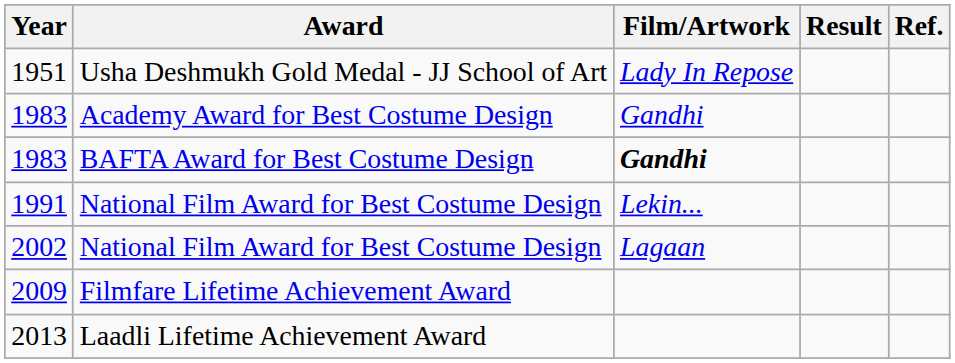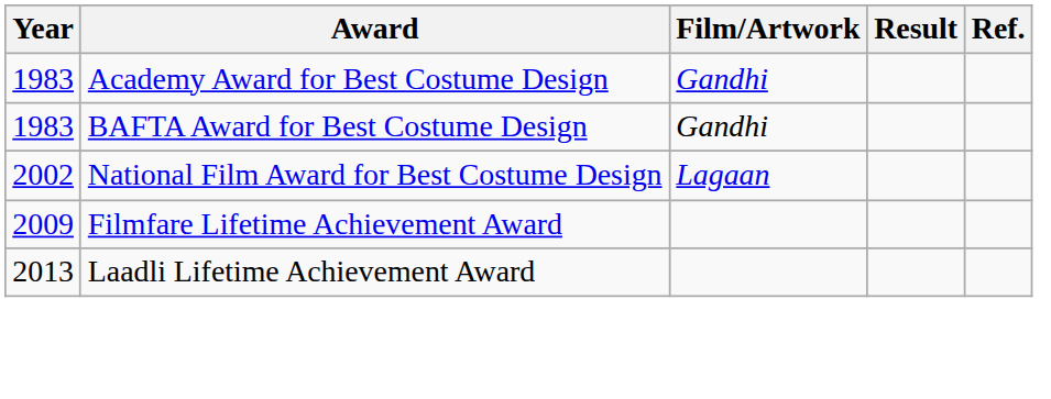- row: 1951 | Usha Deshmukh Gold Medal - JJ School of Art | Lady In Repose
1983 / BAFTA Award for Best Costume Design | Film/Artwork: bold -> normal
- row: 1991 | National Film Award for Best Costume Design | Lekin...
